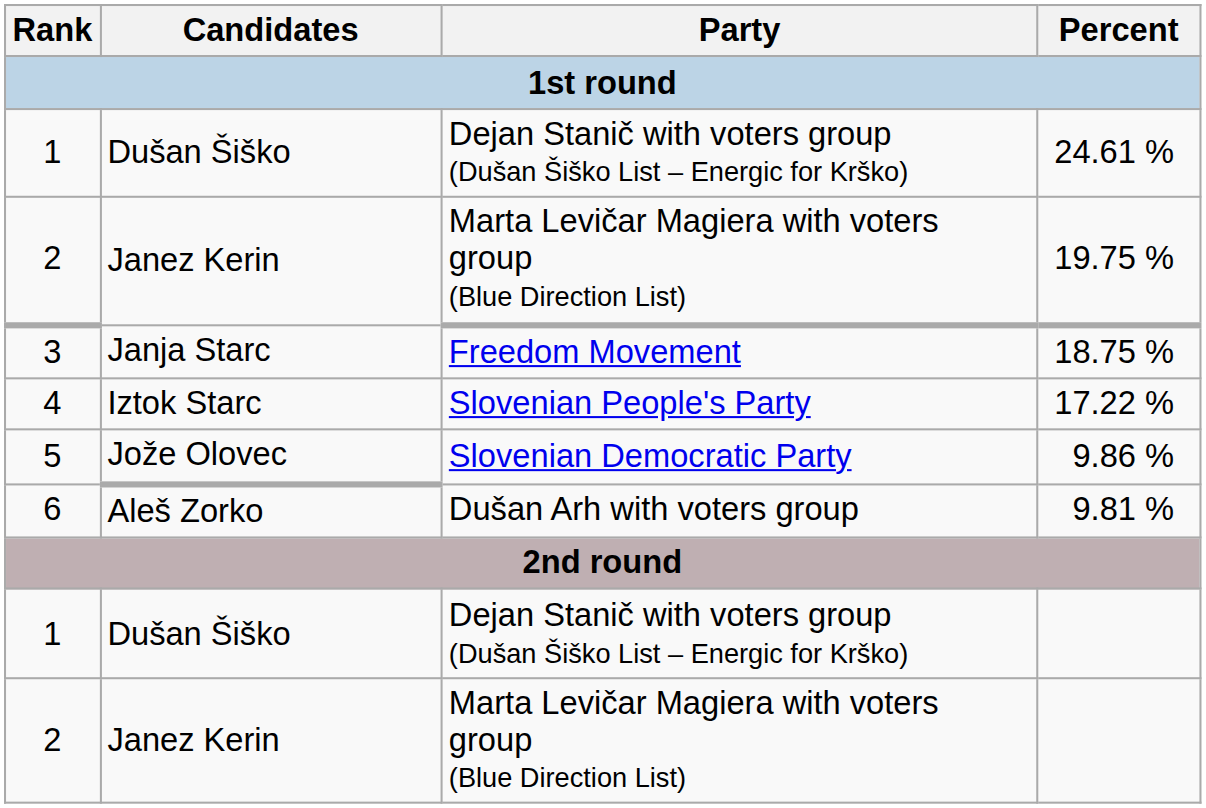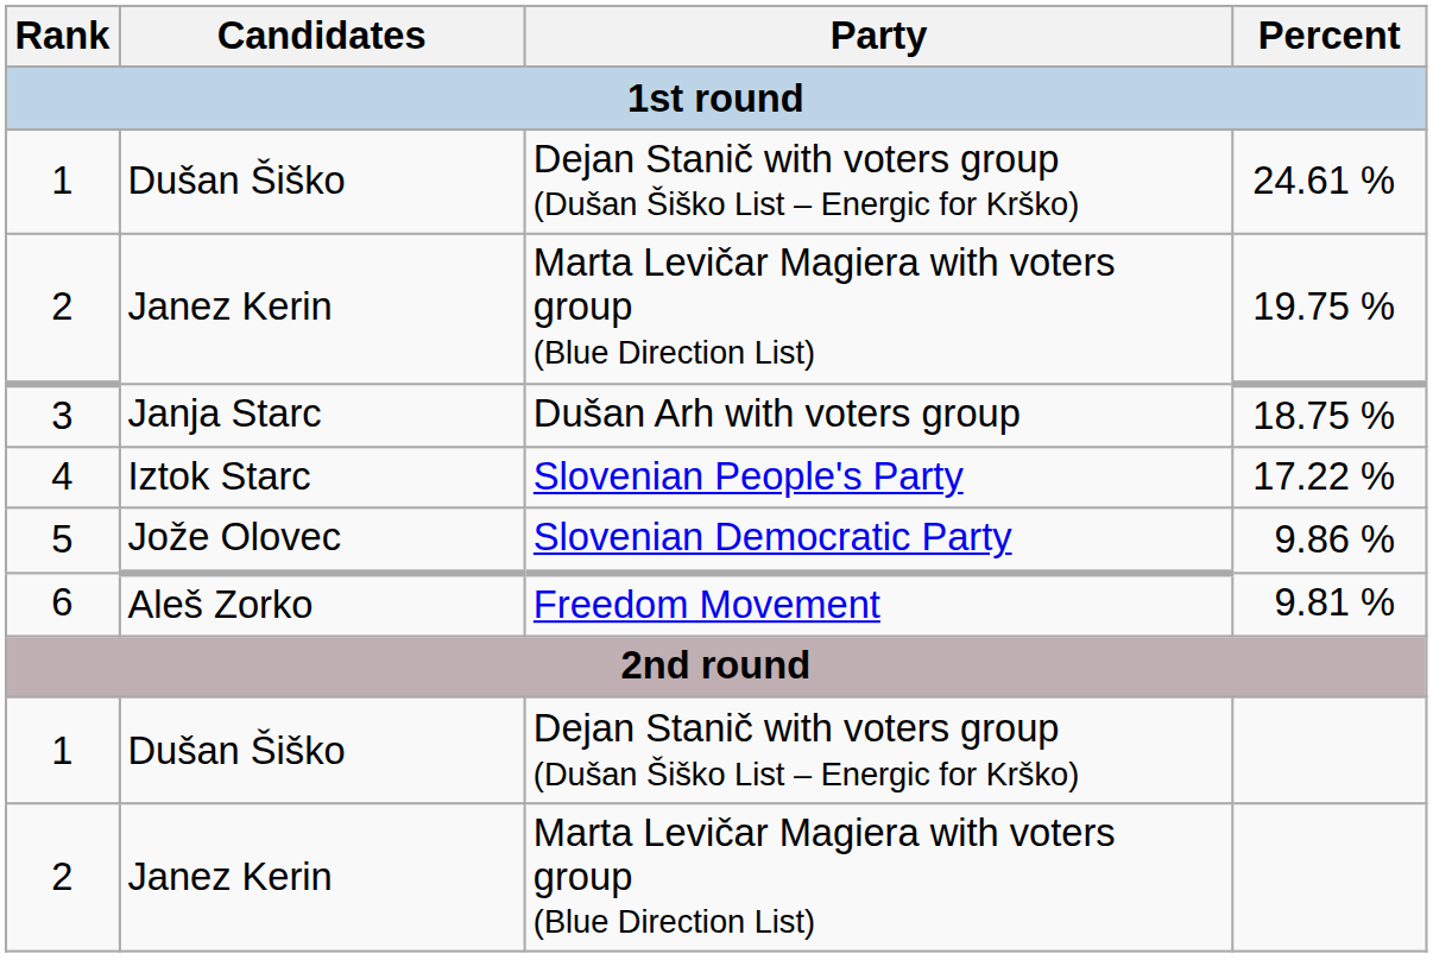18.75 % | Party: Freedom Movement -> Dušan Arh with voters group
9.81 % | Party: Dušan Arh with voters group -> Freedom Movement
